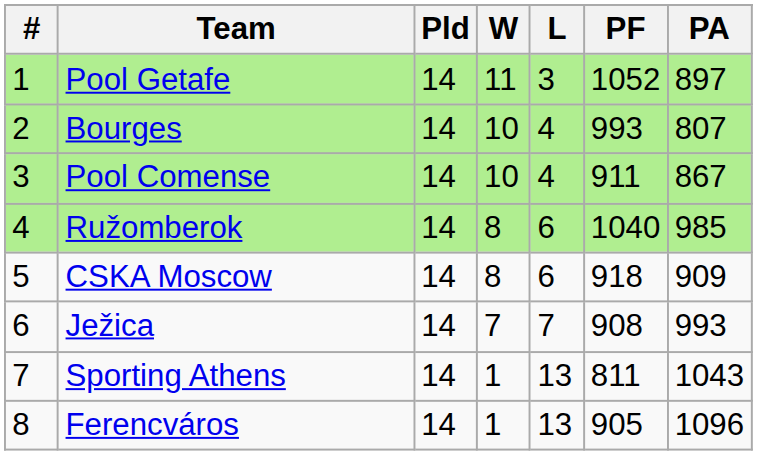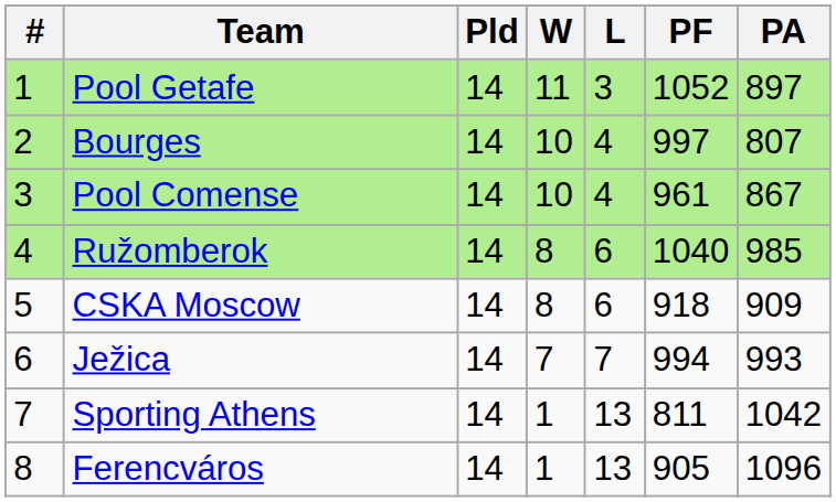Bourges | PF: 993 -> 997
Pool Comense | PF: 911 -> 961
Ježica | PF: 908 -> 994
Sporting Athens | PA: 1043 -> 1042
